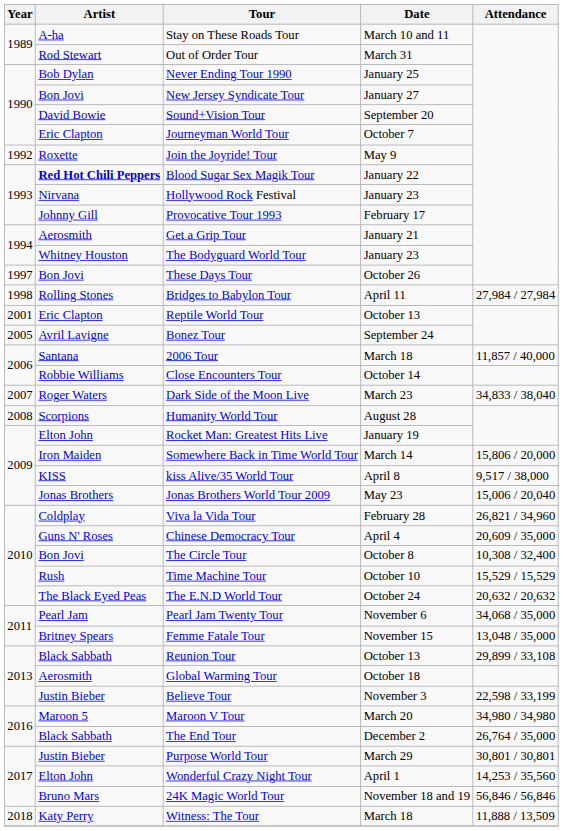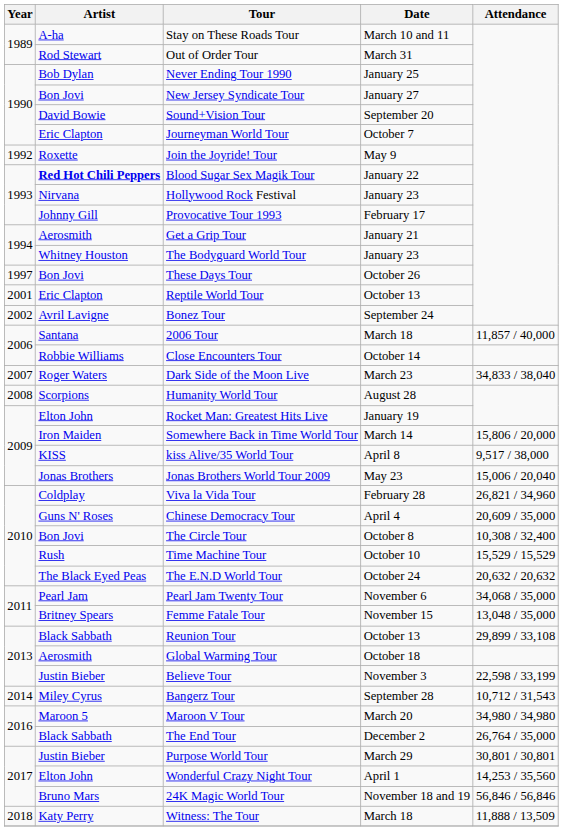- row: 1998 | Rolling Stones | Bridges to Babylon Tour | April 11 | 27,984 / 27,984
Bonez Tour | Year: 2005 -> 2002
+ row: 2014 | Miley Cyrus | Bangerz Tour | September 28 | 10,712 / 31,543
